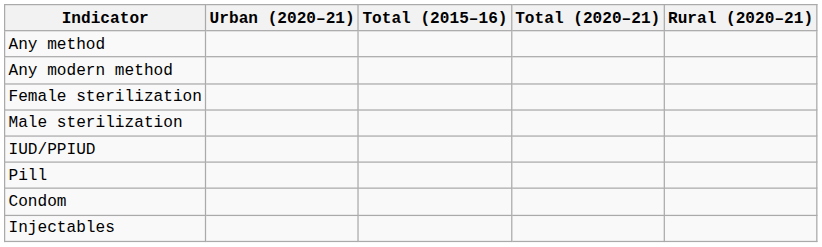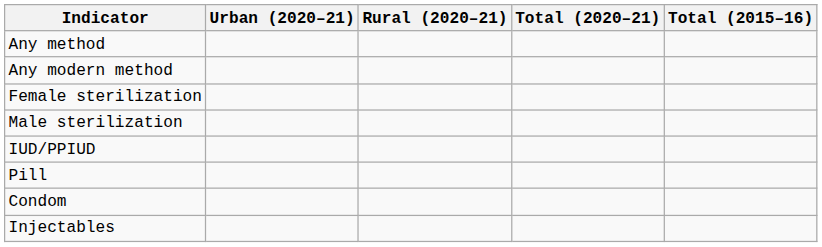columns swapped: Rural (2020–21) <-> Total (2015–16)
